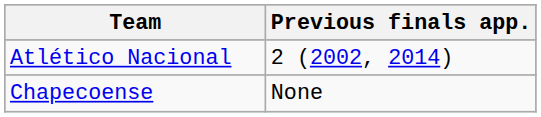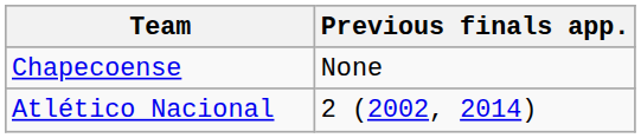rows swapped: Atlético Nacional <-> Chapecoense
